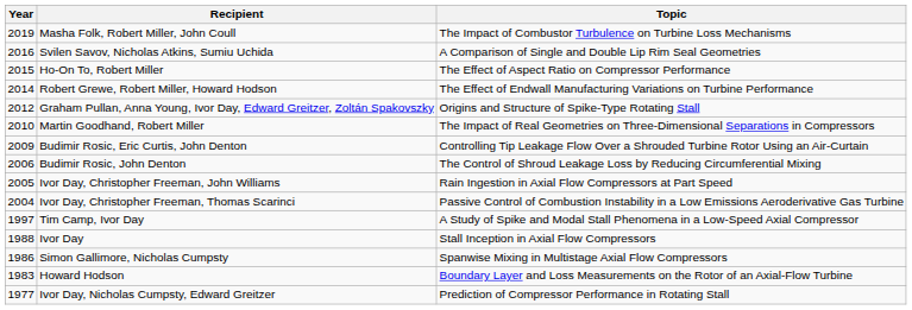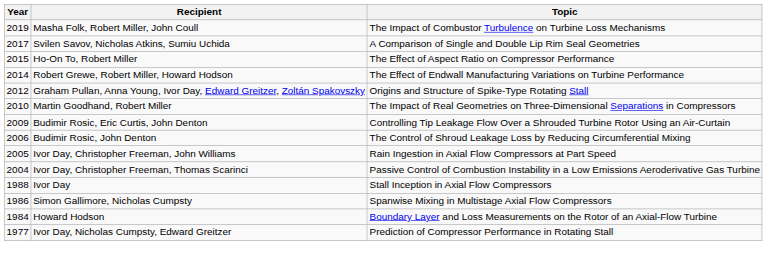Svilen Savov, Nicholas Atkins, Sumiu Uchida | Year: 2016 -> 2017
- row: 1997 | Tim Camp, Ivor Day | A Study of Spike and Modal Stall Phenomena in a Low-Speed Axial Compressor
Howard Hodson | Year: 1983 -> 1984
